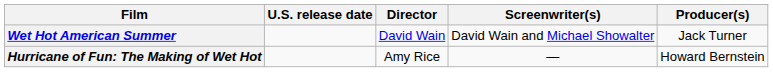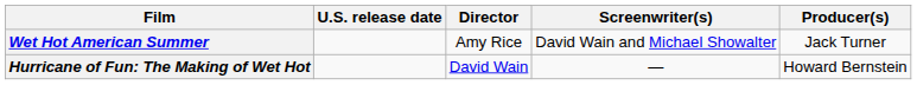Wet Hot American Summer | Director: David Wain -> Amy Rice
Hurricane of Fun: The Making of Wet Hot | Director: Amy Rice -> David Wain
